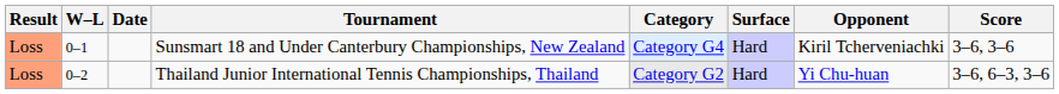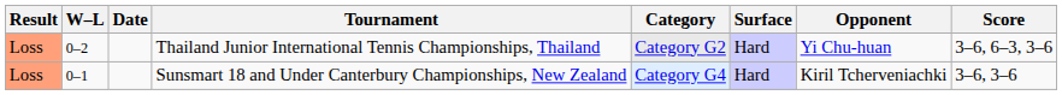rows swapped: Sunsmart 18 and Under Canterbury Championships, New Zealand <-> Thailand Junior International Tennis Championships, Thailand
